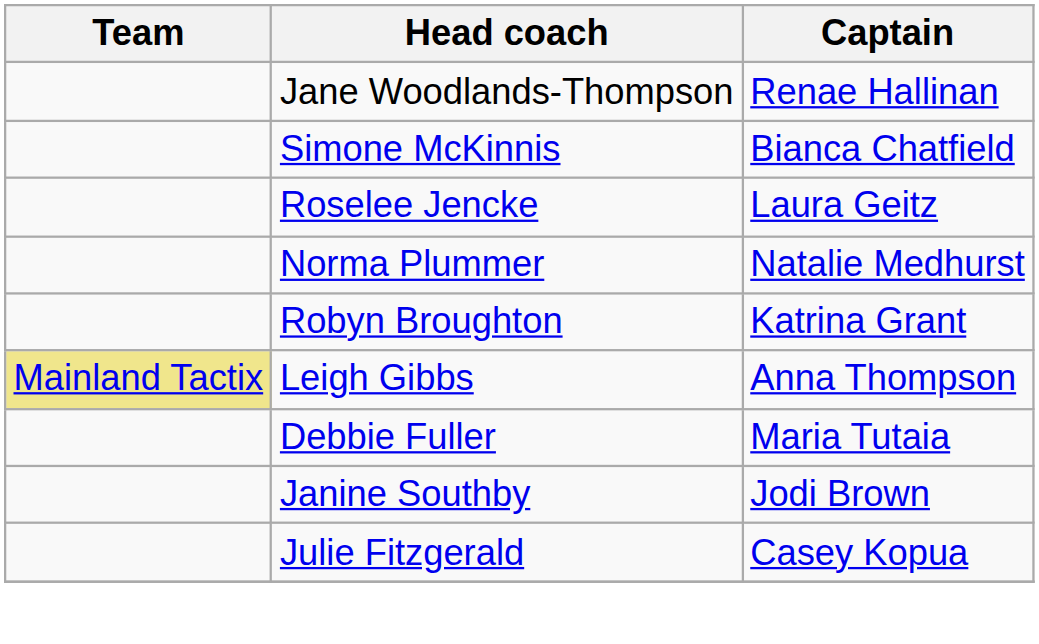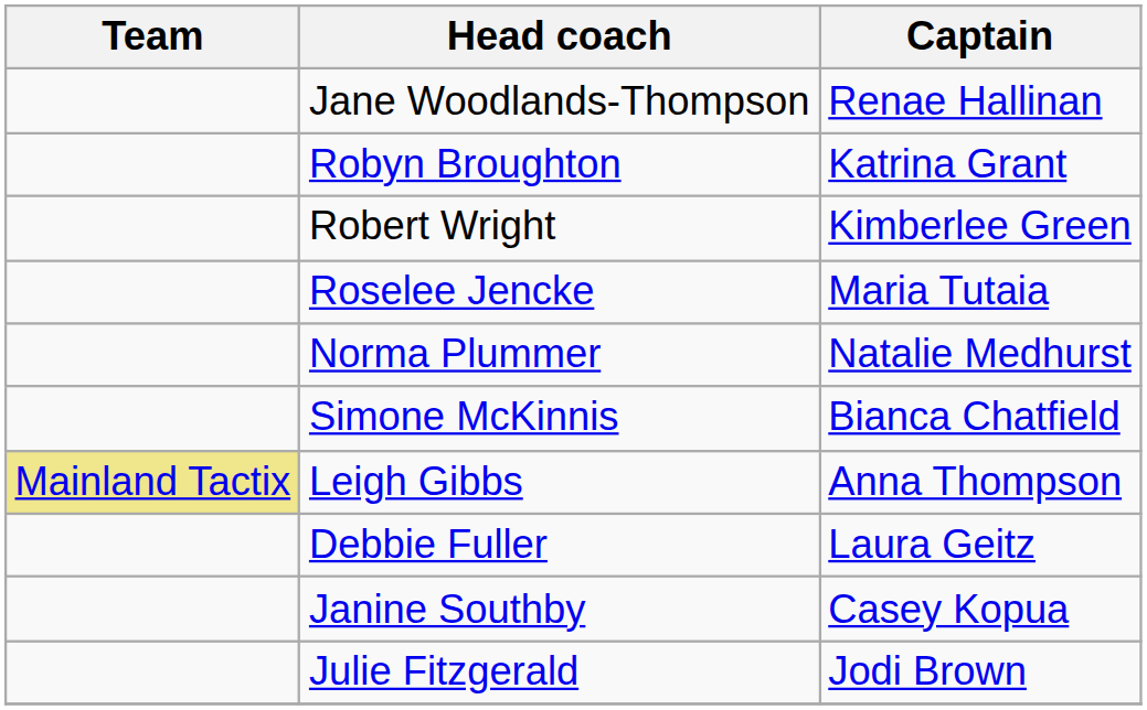rows swapped: Simone McKinnis <-> Robyn Broughton
+ row: Robert Wright | Kimberlee Green
Roselee Jencke | Captain: Laura Geitz -> Maria Tutaia
Debbie Fuller | Captain: Maria Tutaia -> Laura Geitz
Janine Southby | Captain: Jodi Brown -> Casey Kopua
Julie Fitzgerald | Captain: Casey Kopua -> Jodi Brown
